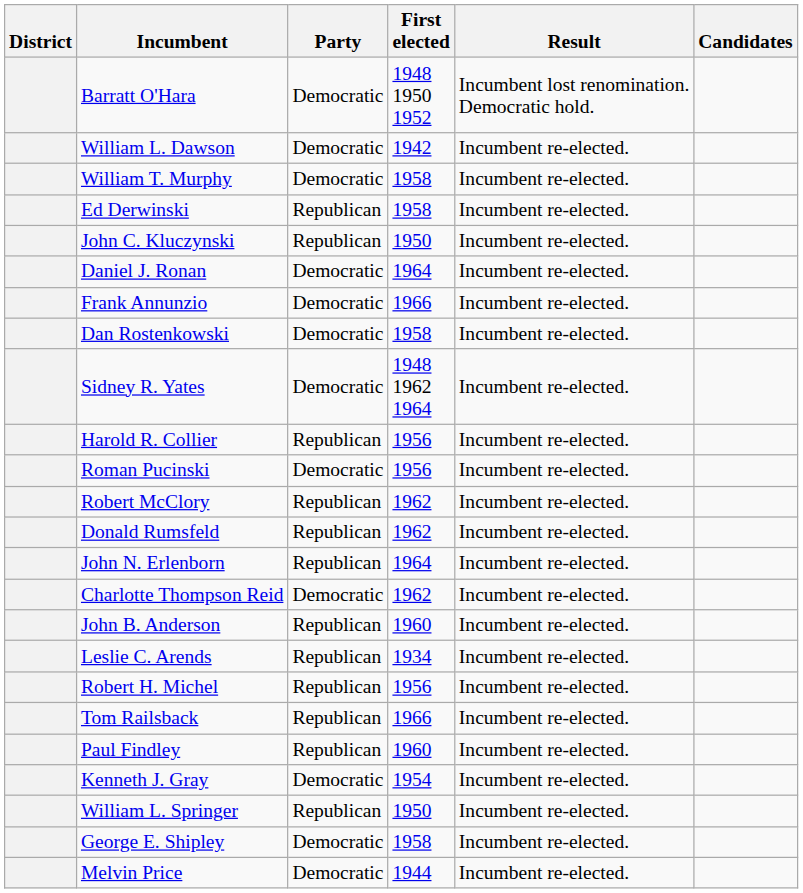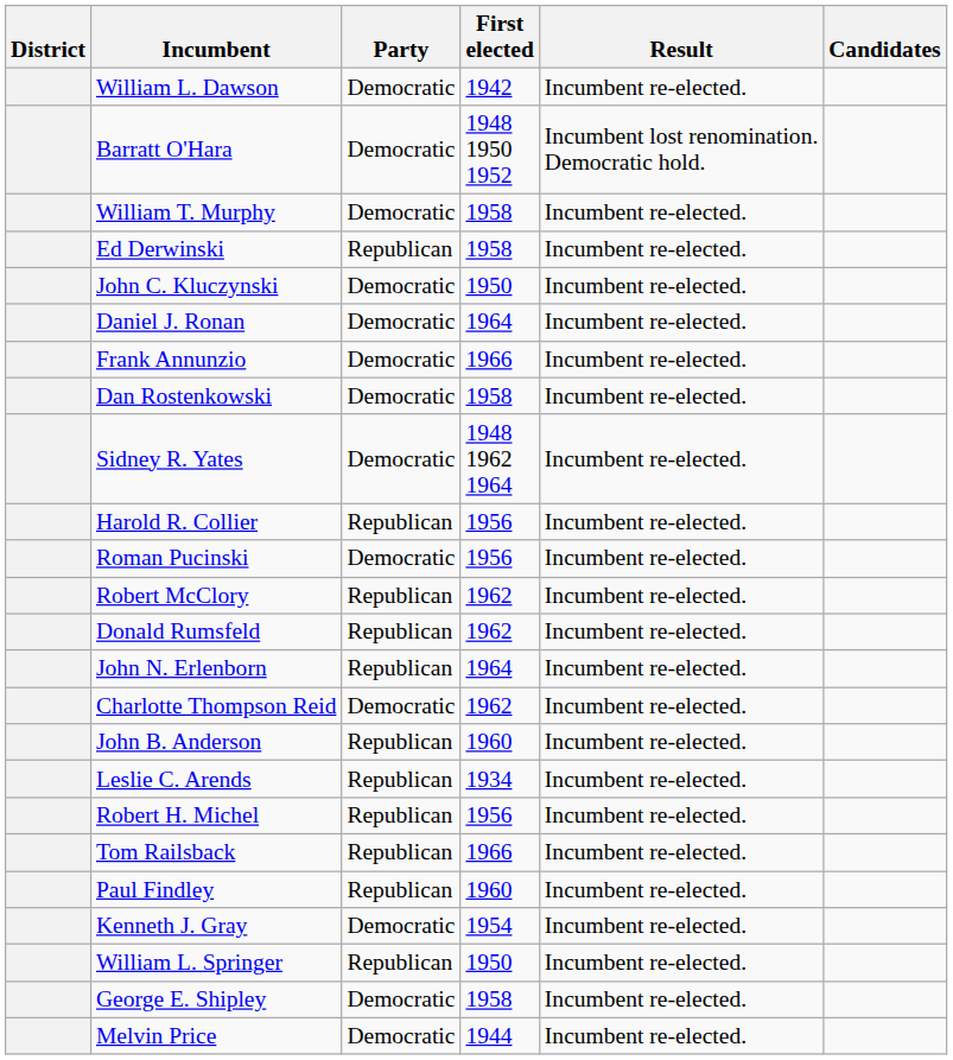rows swapped: William L. Dawson <-> Barratt O'Hara
John C. Kluczynski | Party: Republican -> Democratic
